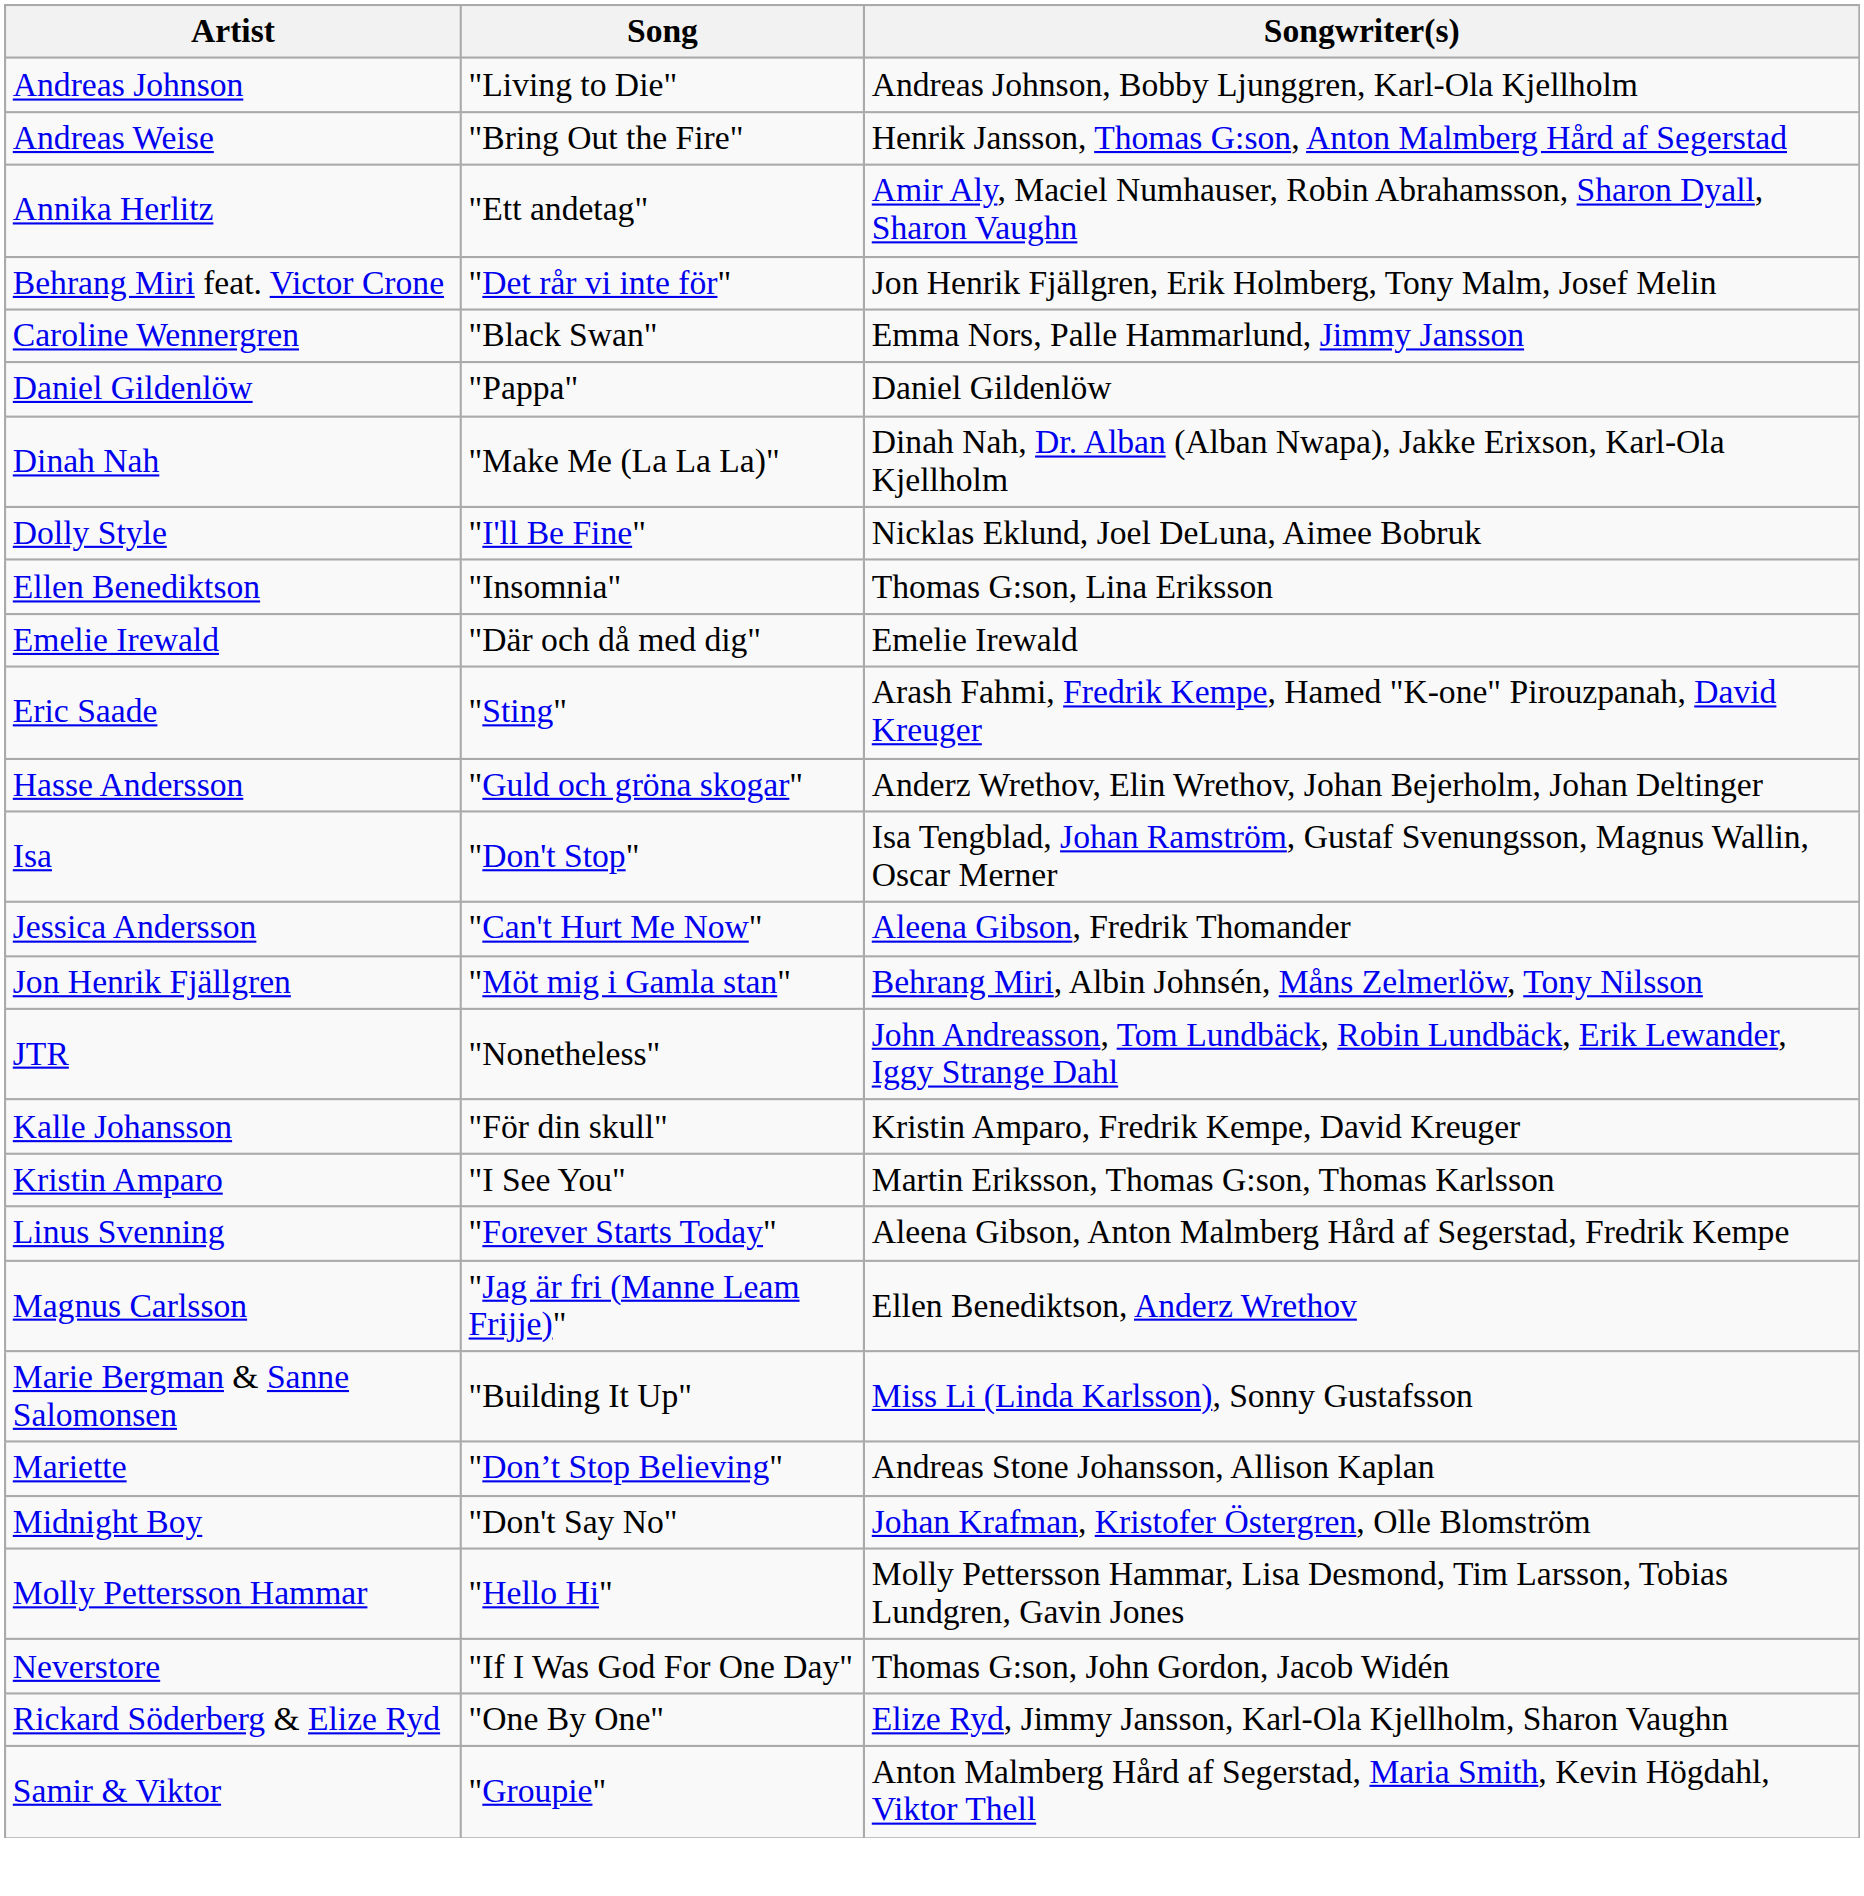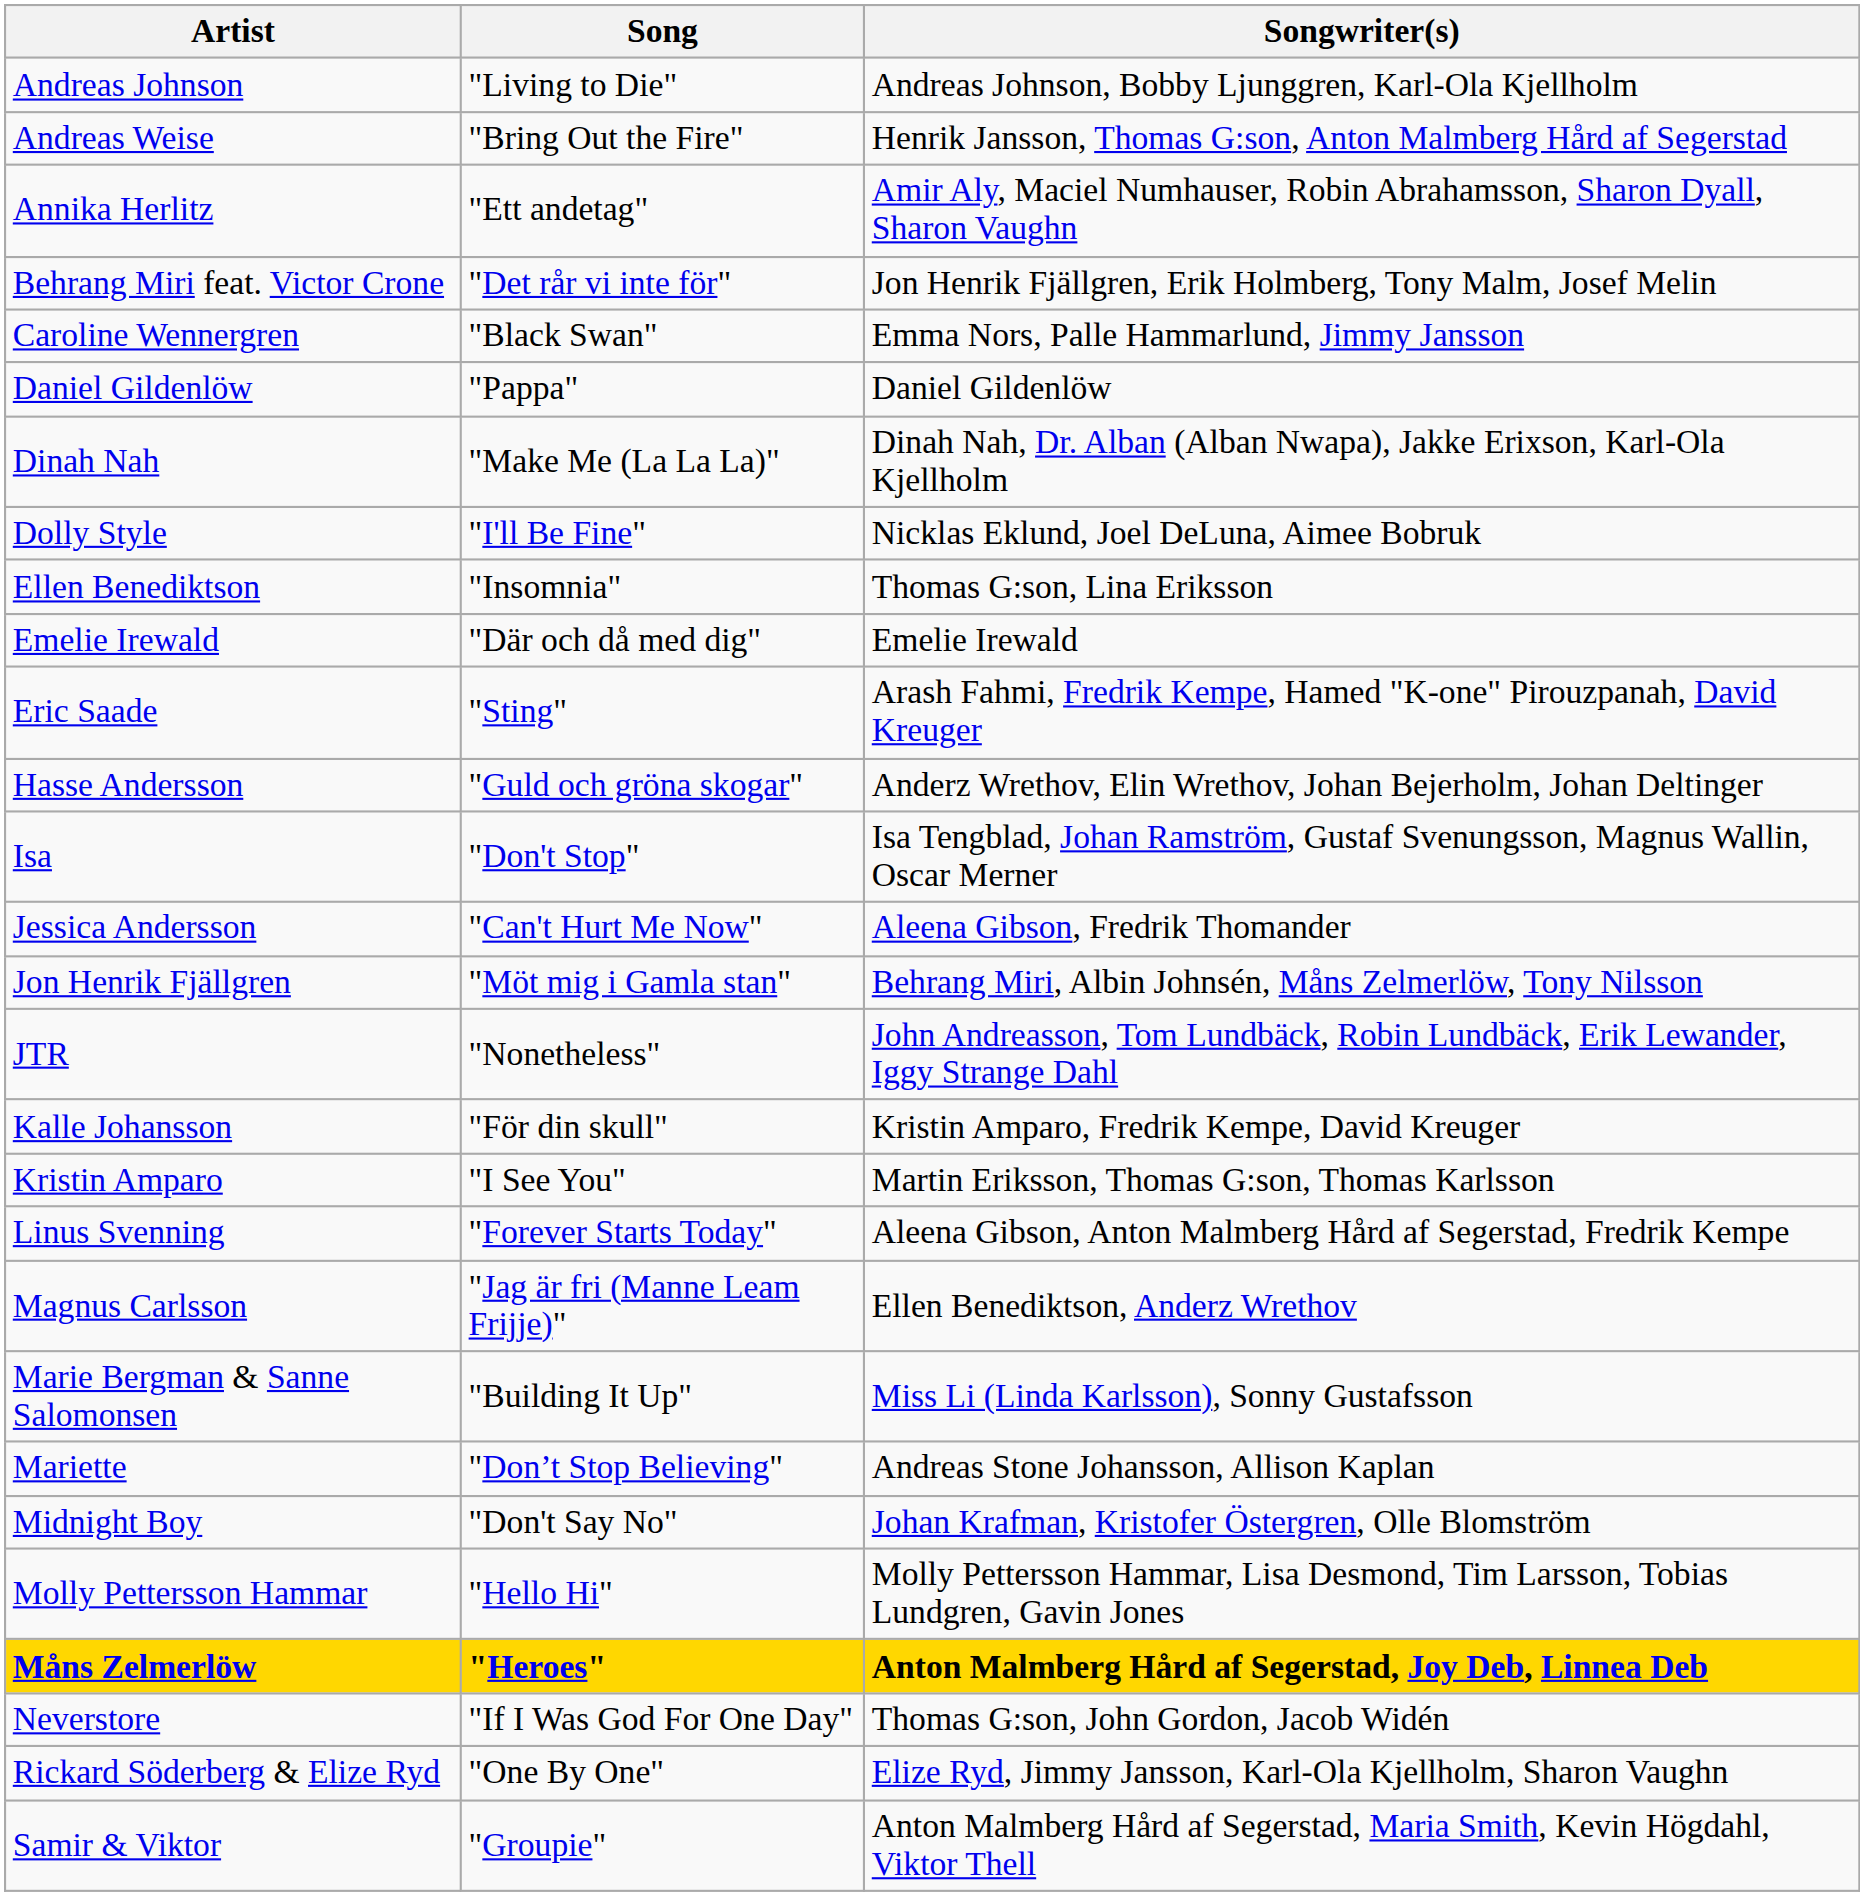+ row: Måns Zelmerlöw | "Heroes" | Anton Malmberg Hård af Segerstad, Joy Deb, Linnea Deb
